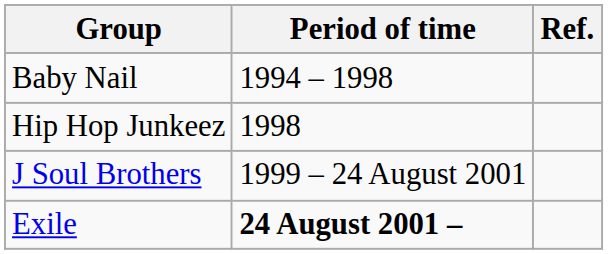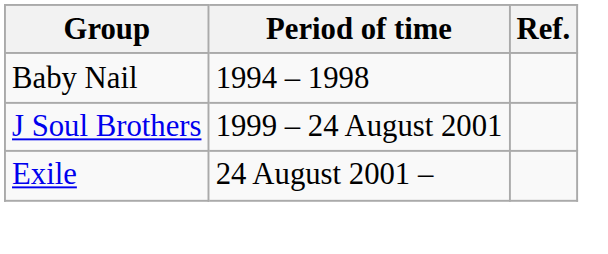- row: Hip Hop Junkeez | 1998
Exile | Period of time: bold -> normal
